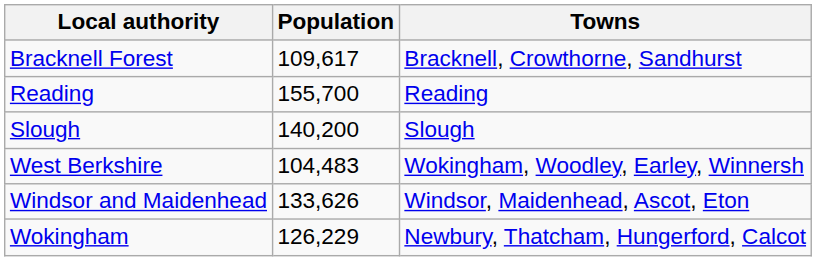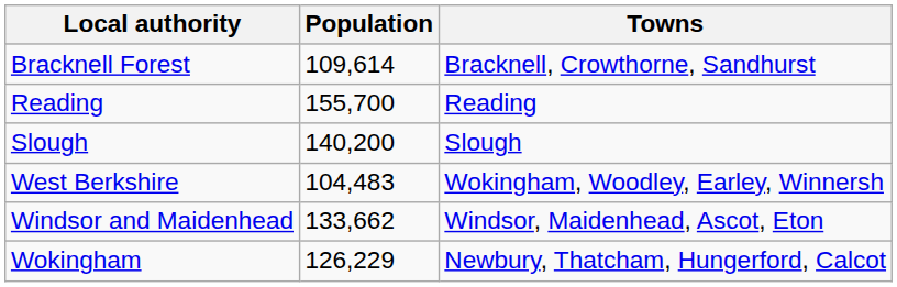Bracknell Forest | Population: 109,617 -> 109,614
Windsor and Maidenhead | Population: 133,626 -> 133,662
